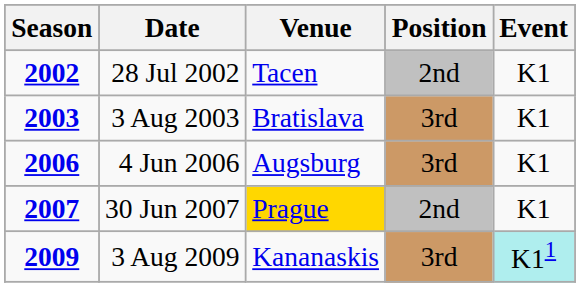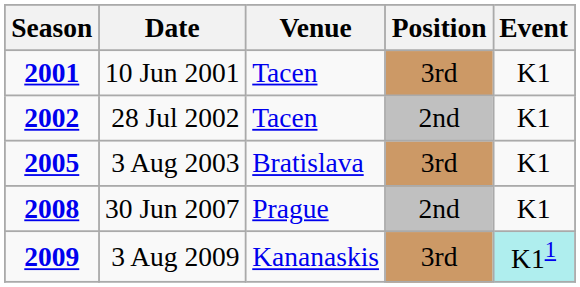+ row: 2001 | 10 Jun 2001 | Tacen | 3rd | K1
3 Aug 2003 | Season: 2003 -> 2005
- row: 2006 | 4 Jun 2006 | Augsburg | 3rd | K1
30 Jun 2007 | Season: 2007 -> 2008
30 Jun 2007 | Venue: gold background -> no background
